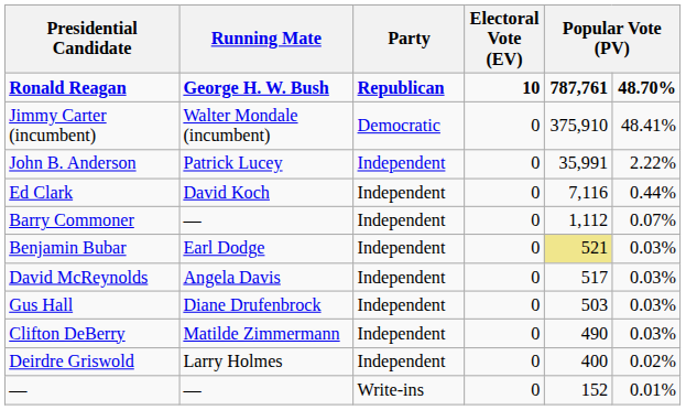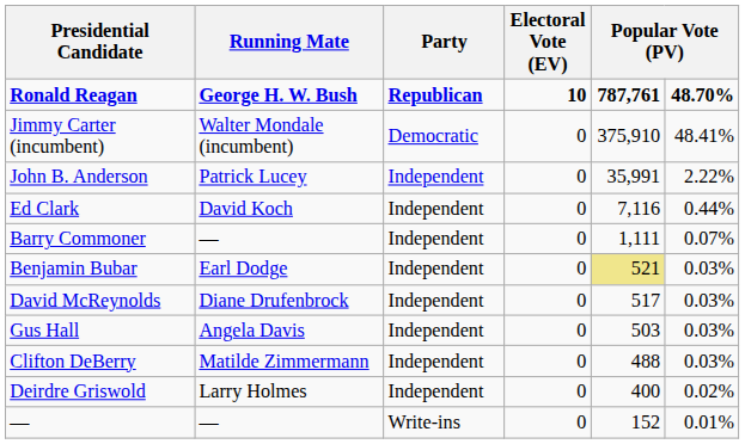Barry Commoner | column 5: 1,112 -> 1,111
David McReynolds | Running Mate: Angela Davis -> Diane Drufenbrock
Gus Hall | Running Mate: Diane Drufenbrock -> Angela Davis
Clifton DeBerry | column 5: 490 -> 488
